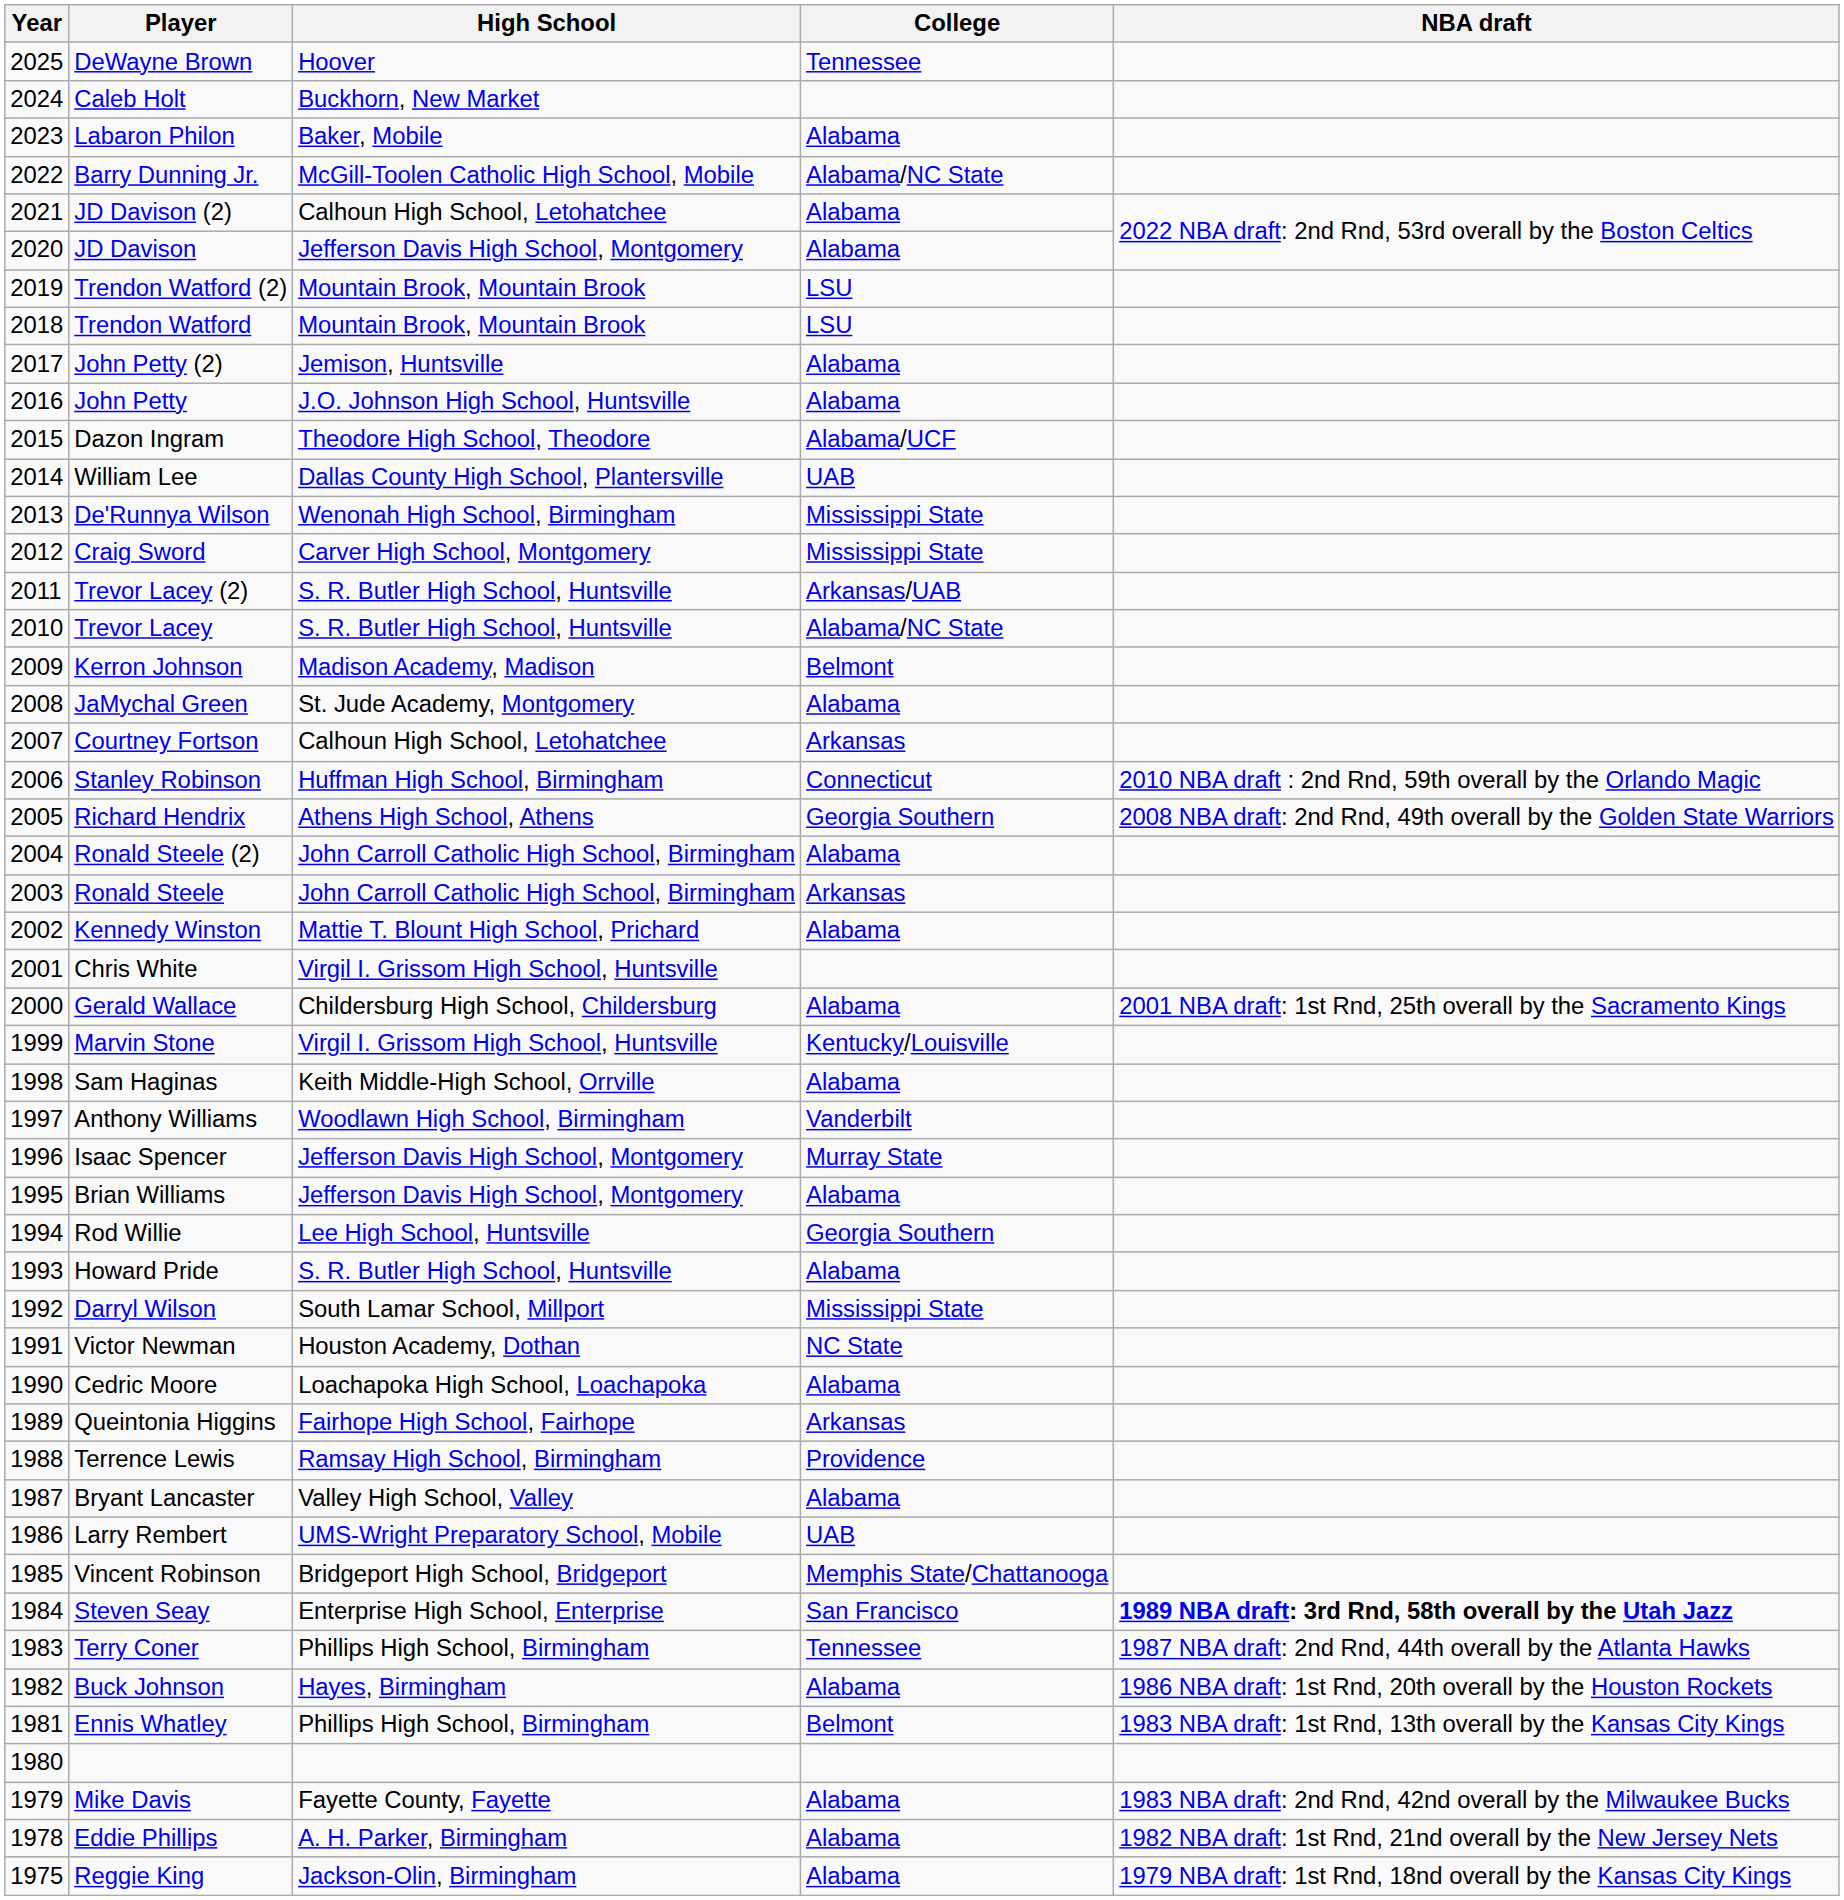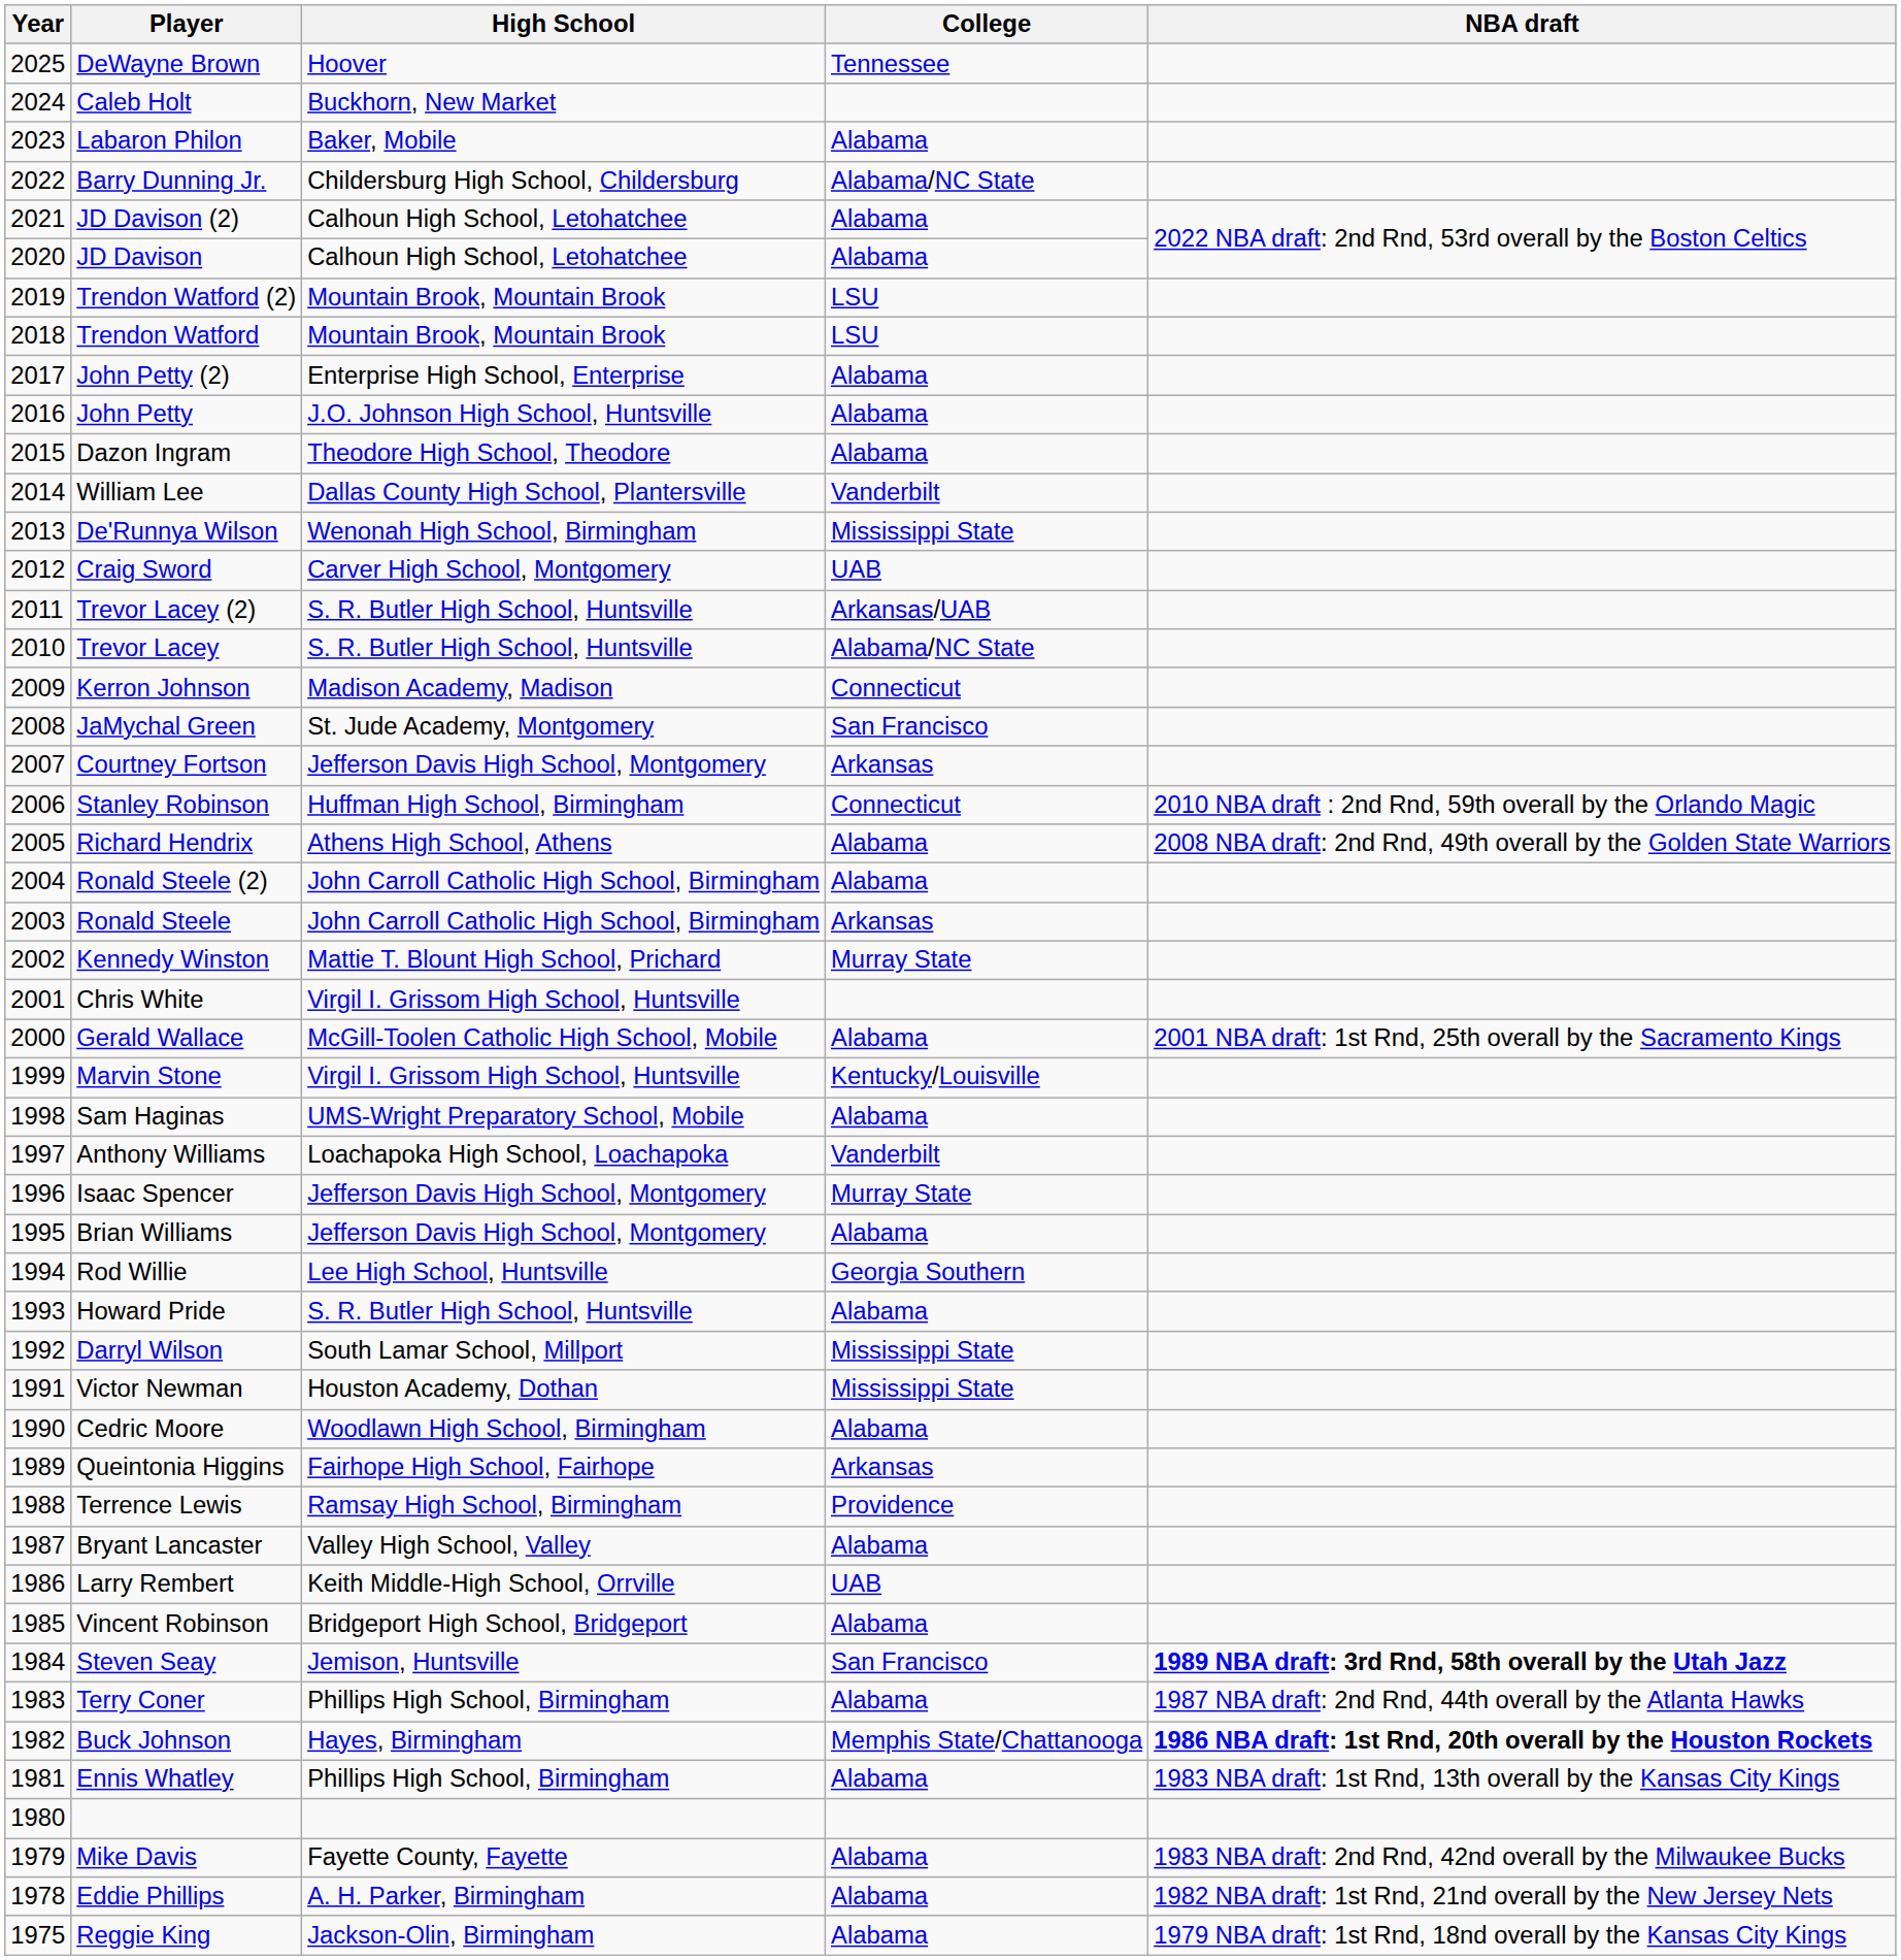Barry Dunning Jr. | High School: McGill-Toolen Catholic High School, Mobile -> Childersburg High School, Childersburg
JD Davison | High School: Jefferson Davis High School, Montgomery -> Calhoun High School, Letohatchee
John Petty (2) | High School: Jemison, Huntsville -> Enterprise High School, Enterprise
Dazon Ingram | College: Alabama/UCF -> Alabama
William Lee | College: UAB -> Vanderbilt
Craig Sword | College: Mississippi State -> UAB
Kerron Johnson | College: Belmont -> Connecticut
JaMychal Green | College: Alabama -> San Francisco
Courtney Fortson | High School: Calhoun High School, Letohatchee -> Jefferson Davis High School, Montgomery
Richard Hendrix | College: Georgia Southern -> Alabama
Kennedy Winston | College: Alabama -> Murray State
Gerald Wallace | High School: Childersburg High School, Childersburg -> McGill-Toolen Catholic High School, Mobile
Sam Haginas | High School: Keith Middle-High School, Orrville -> UMS-Wright Preparatory School, Mobile
Anthony Williams | High School: Woodlawn High School, Birmingham -> Loachapoka High School, Loachapoka
Victor Newman | College: NC State -> Mississippi State
Cedric Moore | High School: Loachapoka High School, Loachapoka -> Woodlawn High School, Birmingham
Larry Rembert | High School: UMS-Wright Preparatory School, Mobile -> Keith Middle-High School, Orrville
Vincent Robinson | College: Memphis State/Chattanooga -> Alabama
Steven Seay | High School: Enterprise High School, Enterprise -> Jemison, Huntsville
Terry Coner | College: Tennessee -> Alabama
Buck Johnson | College: Alabama -> Memphis State/Chattanooga
Buck Johnson | NBA draft: normal -> bold
Ennis Whatley | College: Belmont -> Alabama
